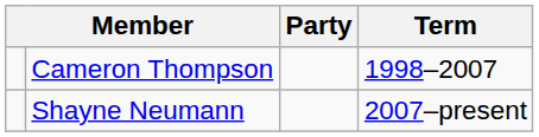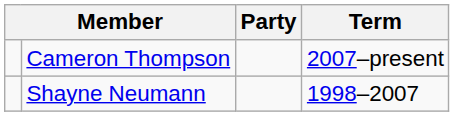Cameron Thompson | Term: 1998–2007 -> 2007–present
Shayne Neumann | Term: 2007–present -> 1998–2007
